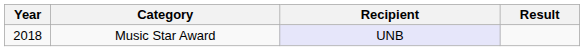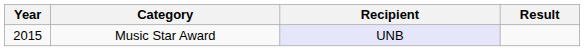Music Star Award | Year: 2018 -> 2015
